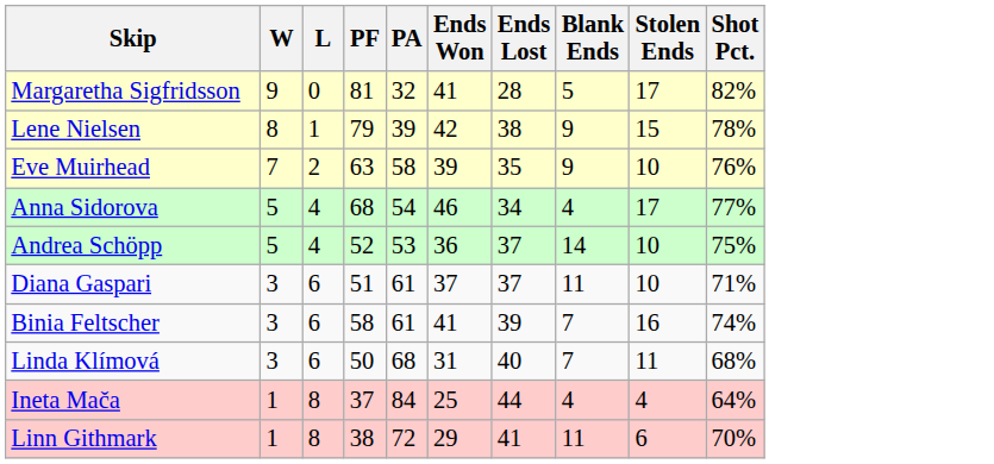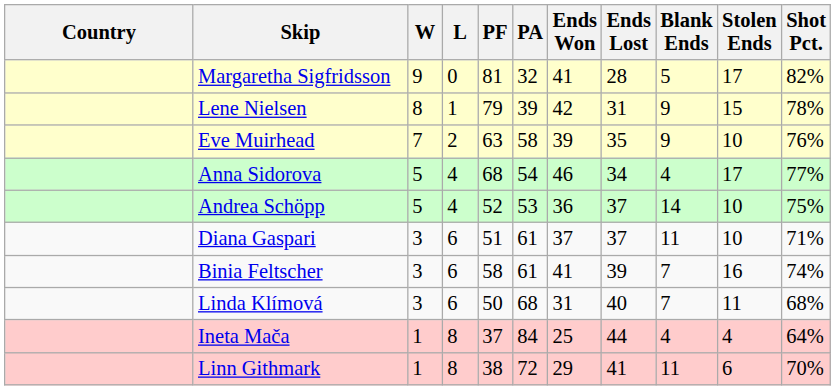+ column: Country
Lene Nielsen | Ends Lost: 38 -> 31
